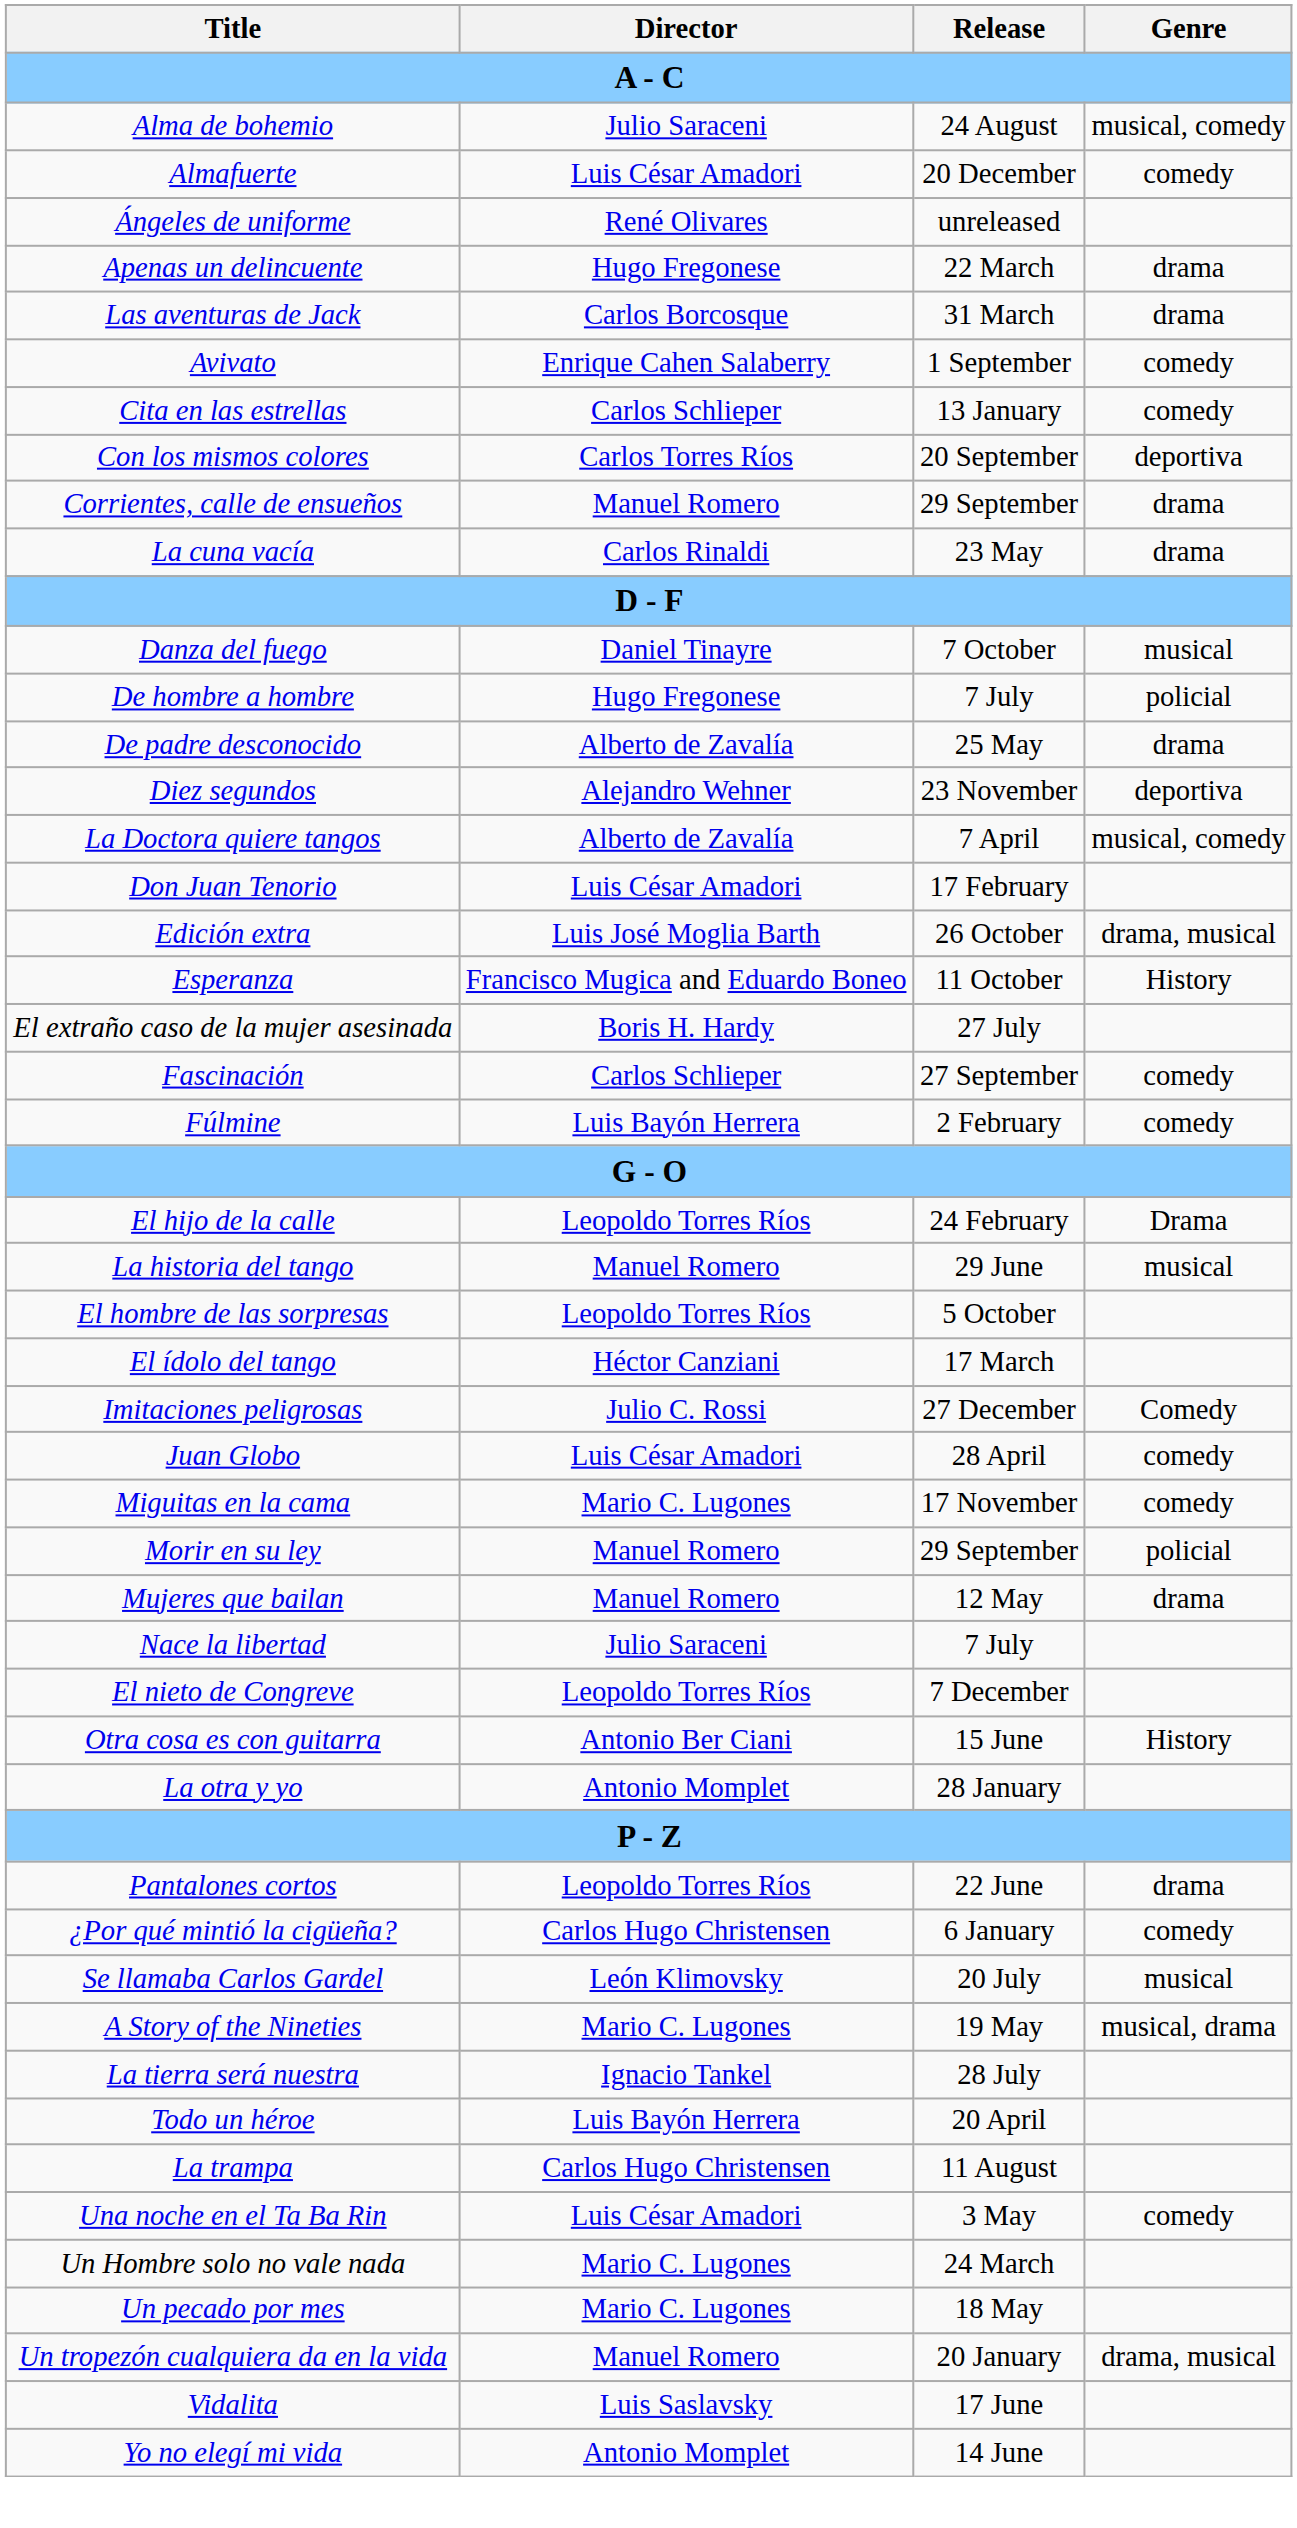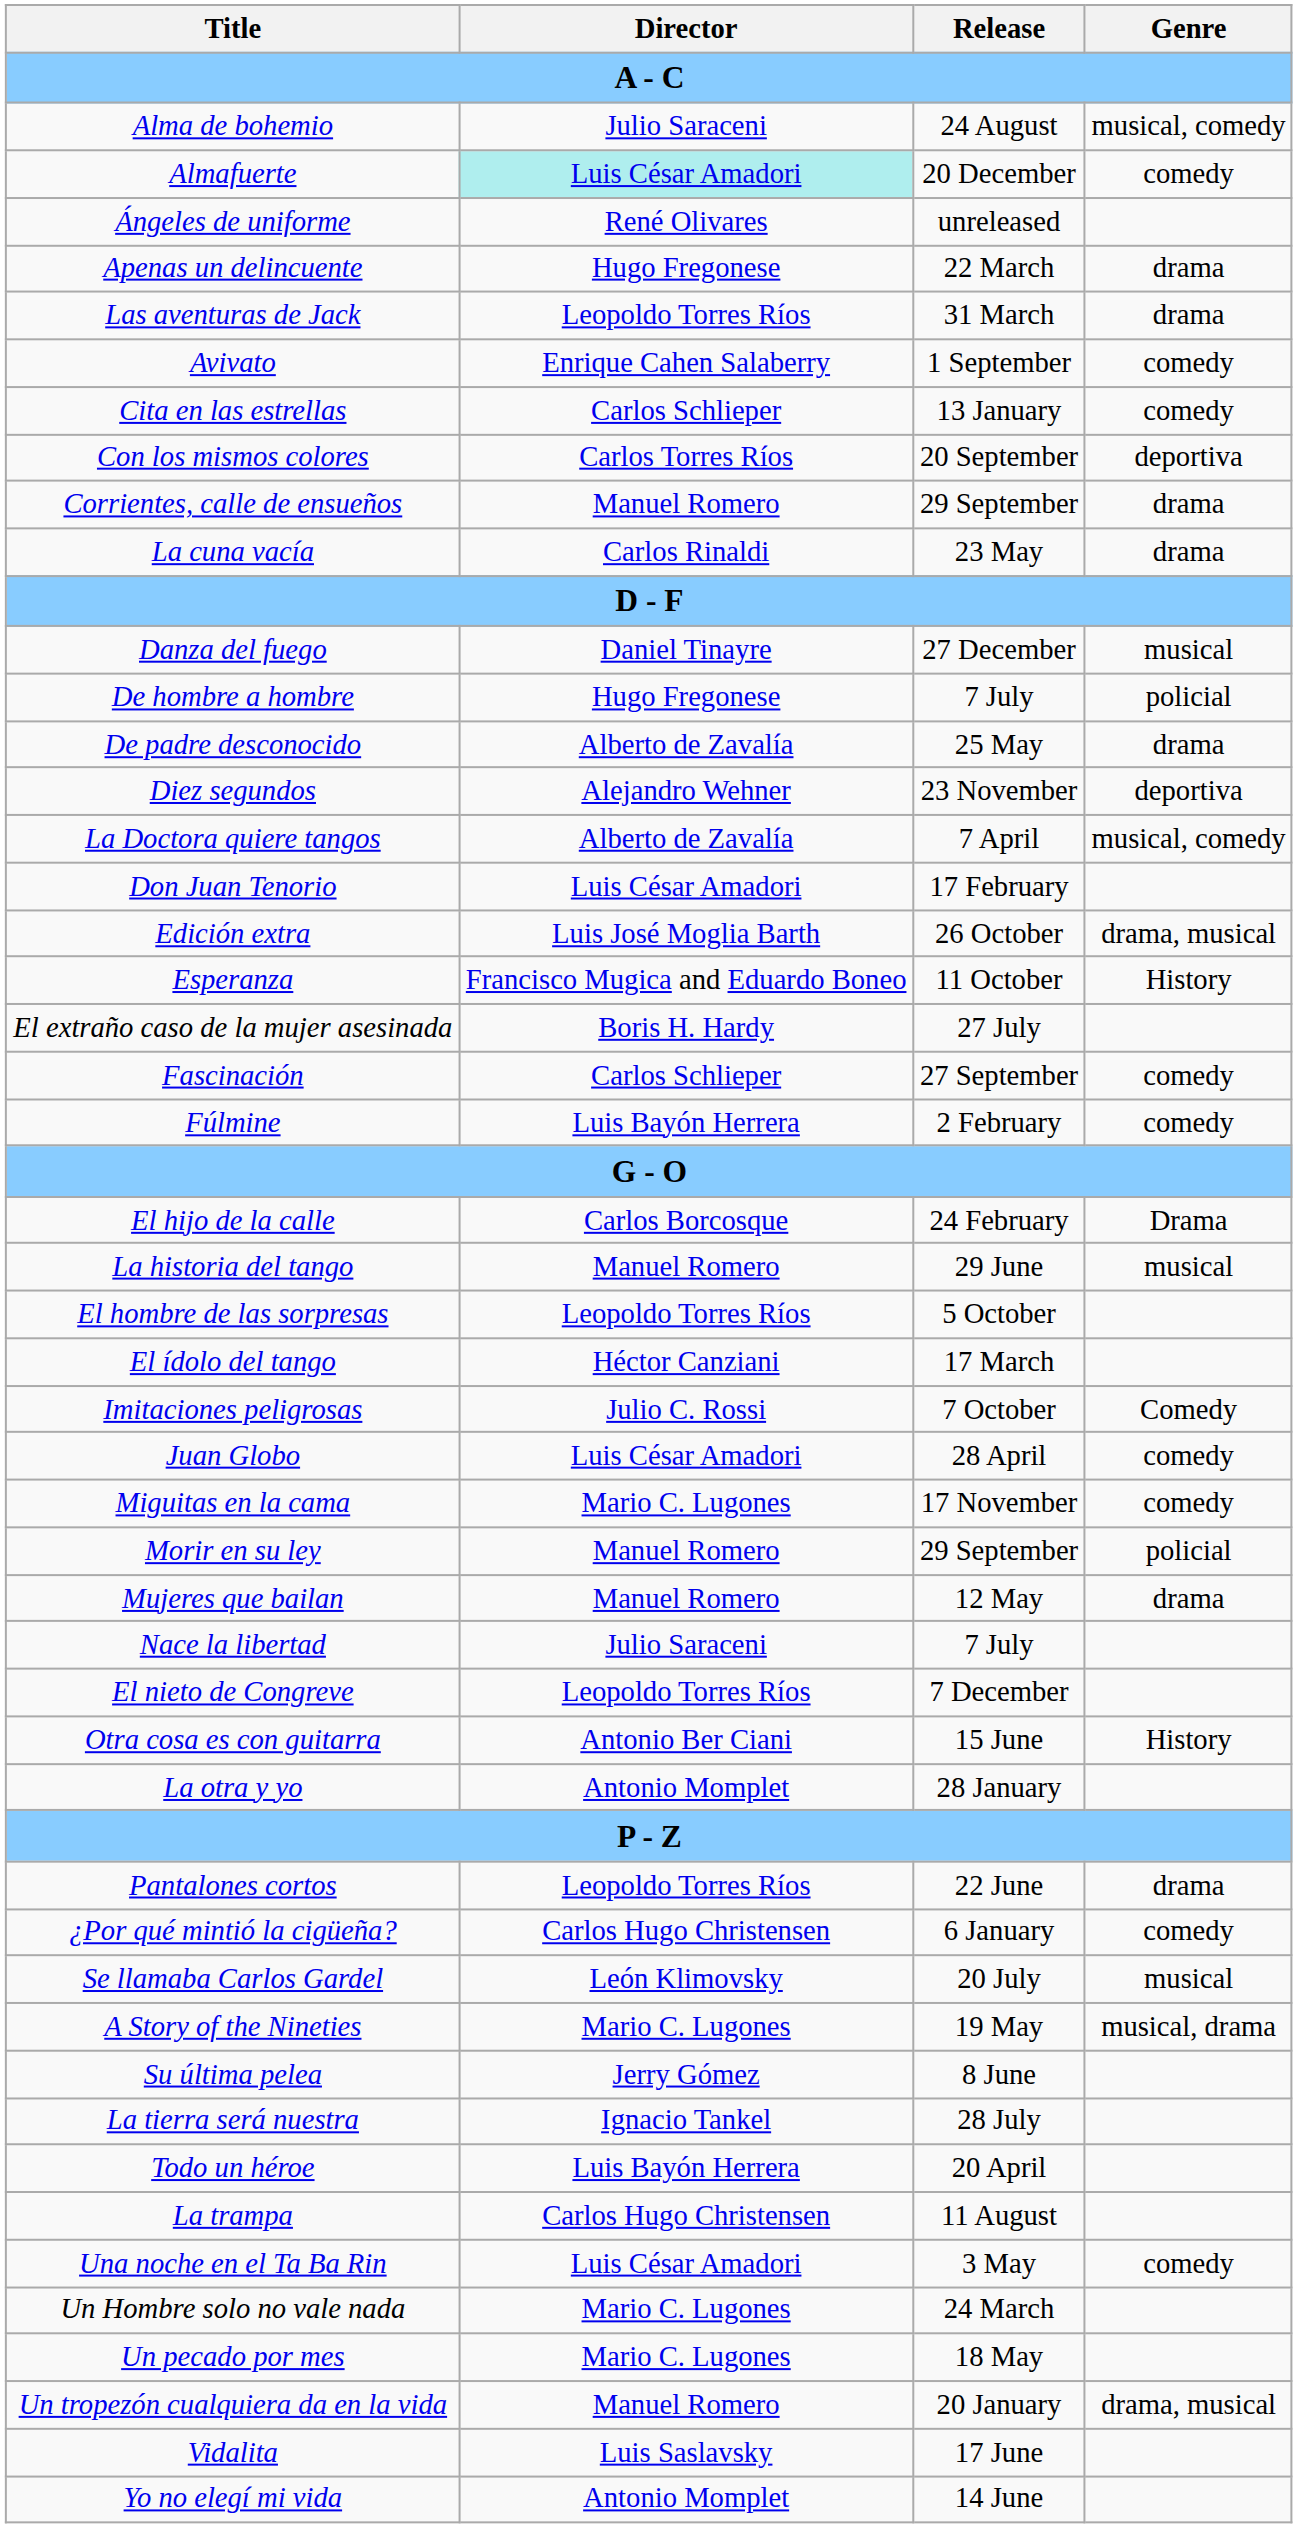Almafuerte | Director: no background -> paleturquoise background
Las aventuras de Jack | Director: Carlos Borcosque -> Leopoldo Torres Ríos
Danza del fuego | Release: 7 October -> 27 December
El hijo de la calle | Director: Leopoldo Torres Ríos -> Carlos Borcosque
Imitaciones peligrosas | Release: 27 December -> 7 October
+ row: Su última pelea | Jerry Gómez | 8 June
